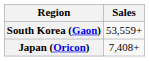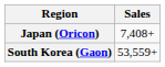rows swapped: Japan (Oricon) <-> South Korea (Gaon)
